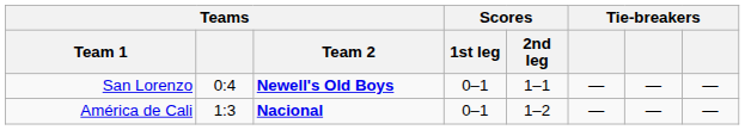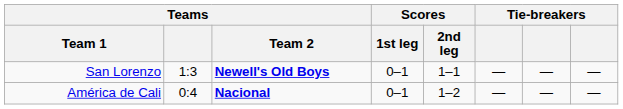San Lorenzo | Teams: 0:4 -> 1:3
América de Cali | Teams: 1:3 -> 0:4
